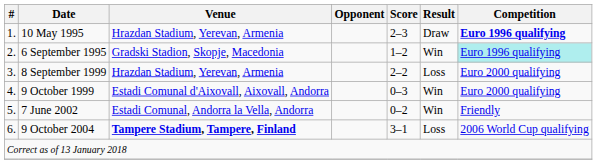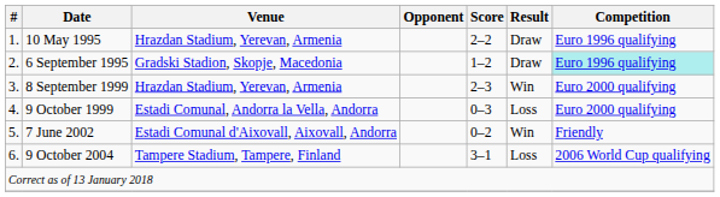10 May 1995 | Score: 2–3 -> 2–2
10 May 1995 | Competition: bold -> normal
6 September 1995 | Result: Win -> Draw
8 September 1999 | Score: 2–2 -> 2–3
8 September 1999 | Result: Loss -> Win
9 October 1999 | Venue: Estadi Comunal d'Aixovall, Aixovall, Andorra -> Estadi Comunal, Andorra la Vella, Andorra
9 October 1999 | Result: Win -> Loss
7 June 2002 | Venue: Estadi Comunal, Andorra la Vella, Andorra -> Estadi Comunal d'Aixovall, Aixovall, Andorra
9 October 2004 | Venue: bold -> normal
